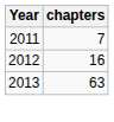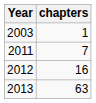+ row: 2003 | 1
